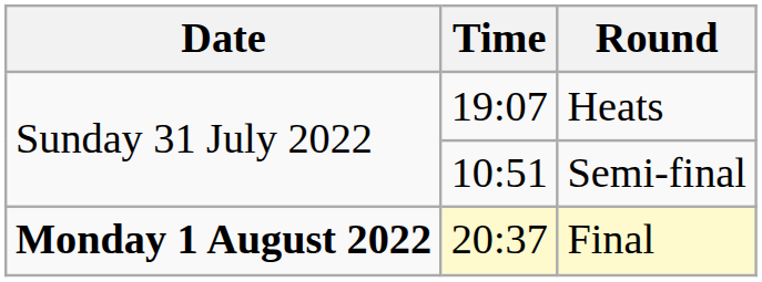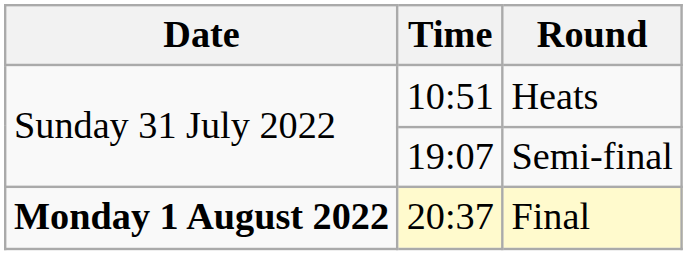Heats | Time: 19:07 -> 10:51
Semi-final | Time: 10:51 -> 19:07
